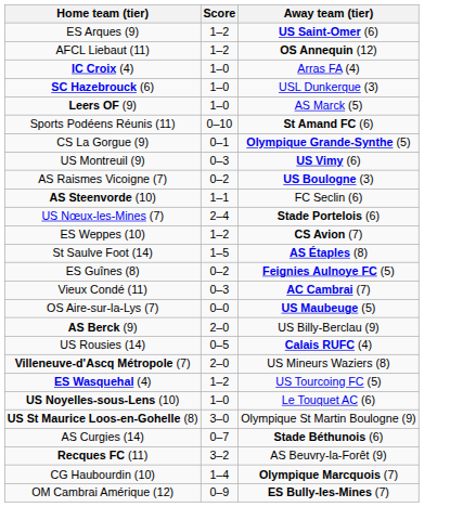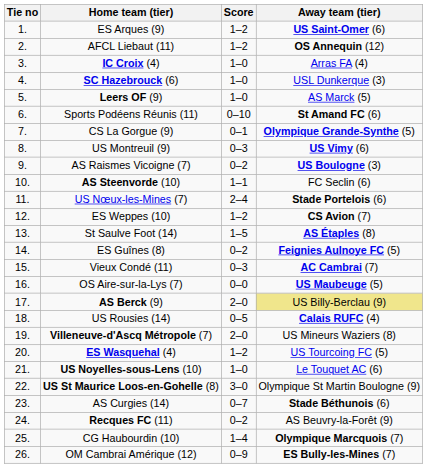+ column: Tie no | 1. | 2. | 3. | 4. | 5. | 6. | 7. | 8. | 9. | 10. | 11. | 12. | 13. | 14. | 15. | 16. | 17. | 18. | 19. | 20. | 21. | 22. | 23. | 24. | 25. | 26.
AS Berck (9) | Away team (tier): no background -> khaki background
Recques FC (11) | Score: 3–2 -> 0–2
